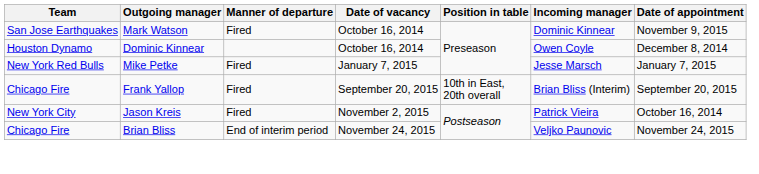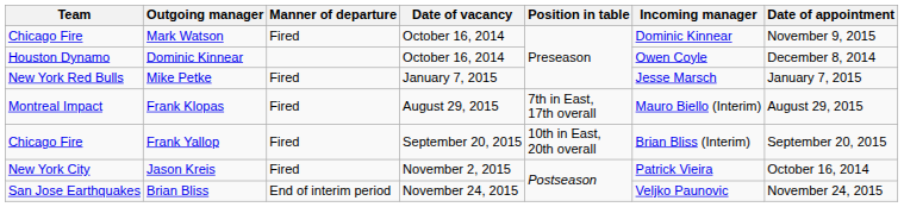Mark Watson | Team: San Jose Earthquakes -> Chicago Fire
+ row: Montreal Impact | Frank Klopas | Fired | August 29, 2015 | 7th in East, 17th overall | Mauro Biello (Interim) | August 29, 2015
Brian Bliss | Team: Chicago Fire -> San Jose Earthquakes
